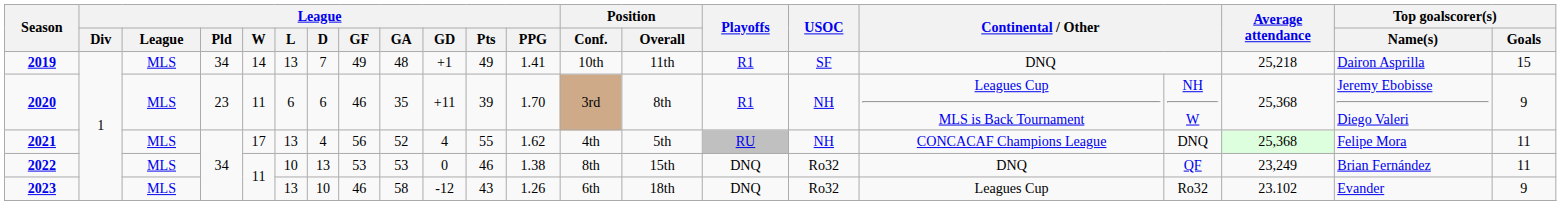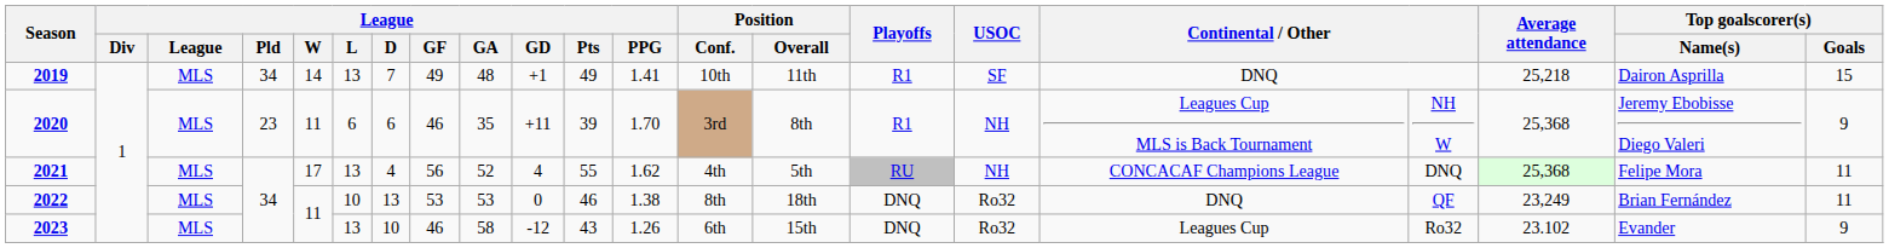2022 | Position / Overall: 15th -> 18th
2023 | Position / Overall: 18th -> 15th
